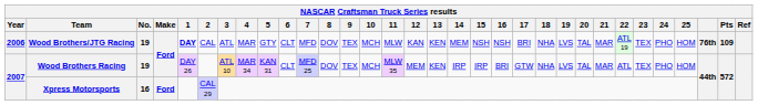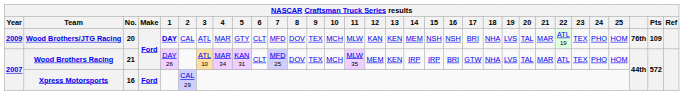Wood Brothers/JTG Racing | Year: 2006 -> 2009
Wood Brothers/JTG Racing | No.: 19 -> 20
Wood Brothers Racing | No.: 19 -> 21
